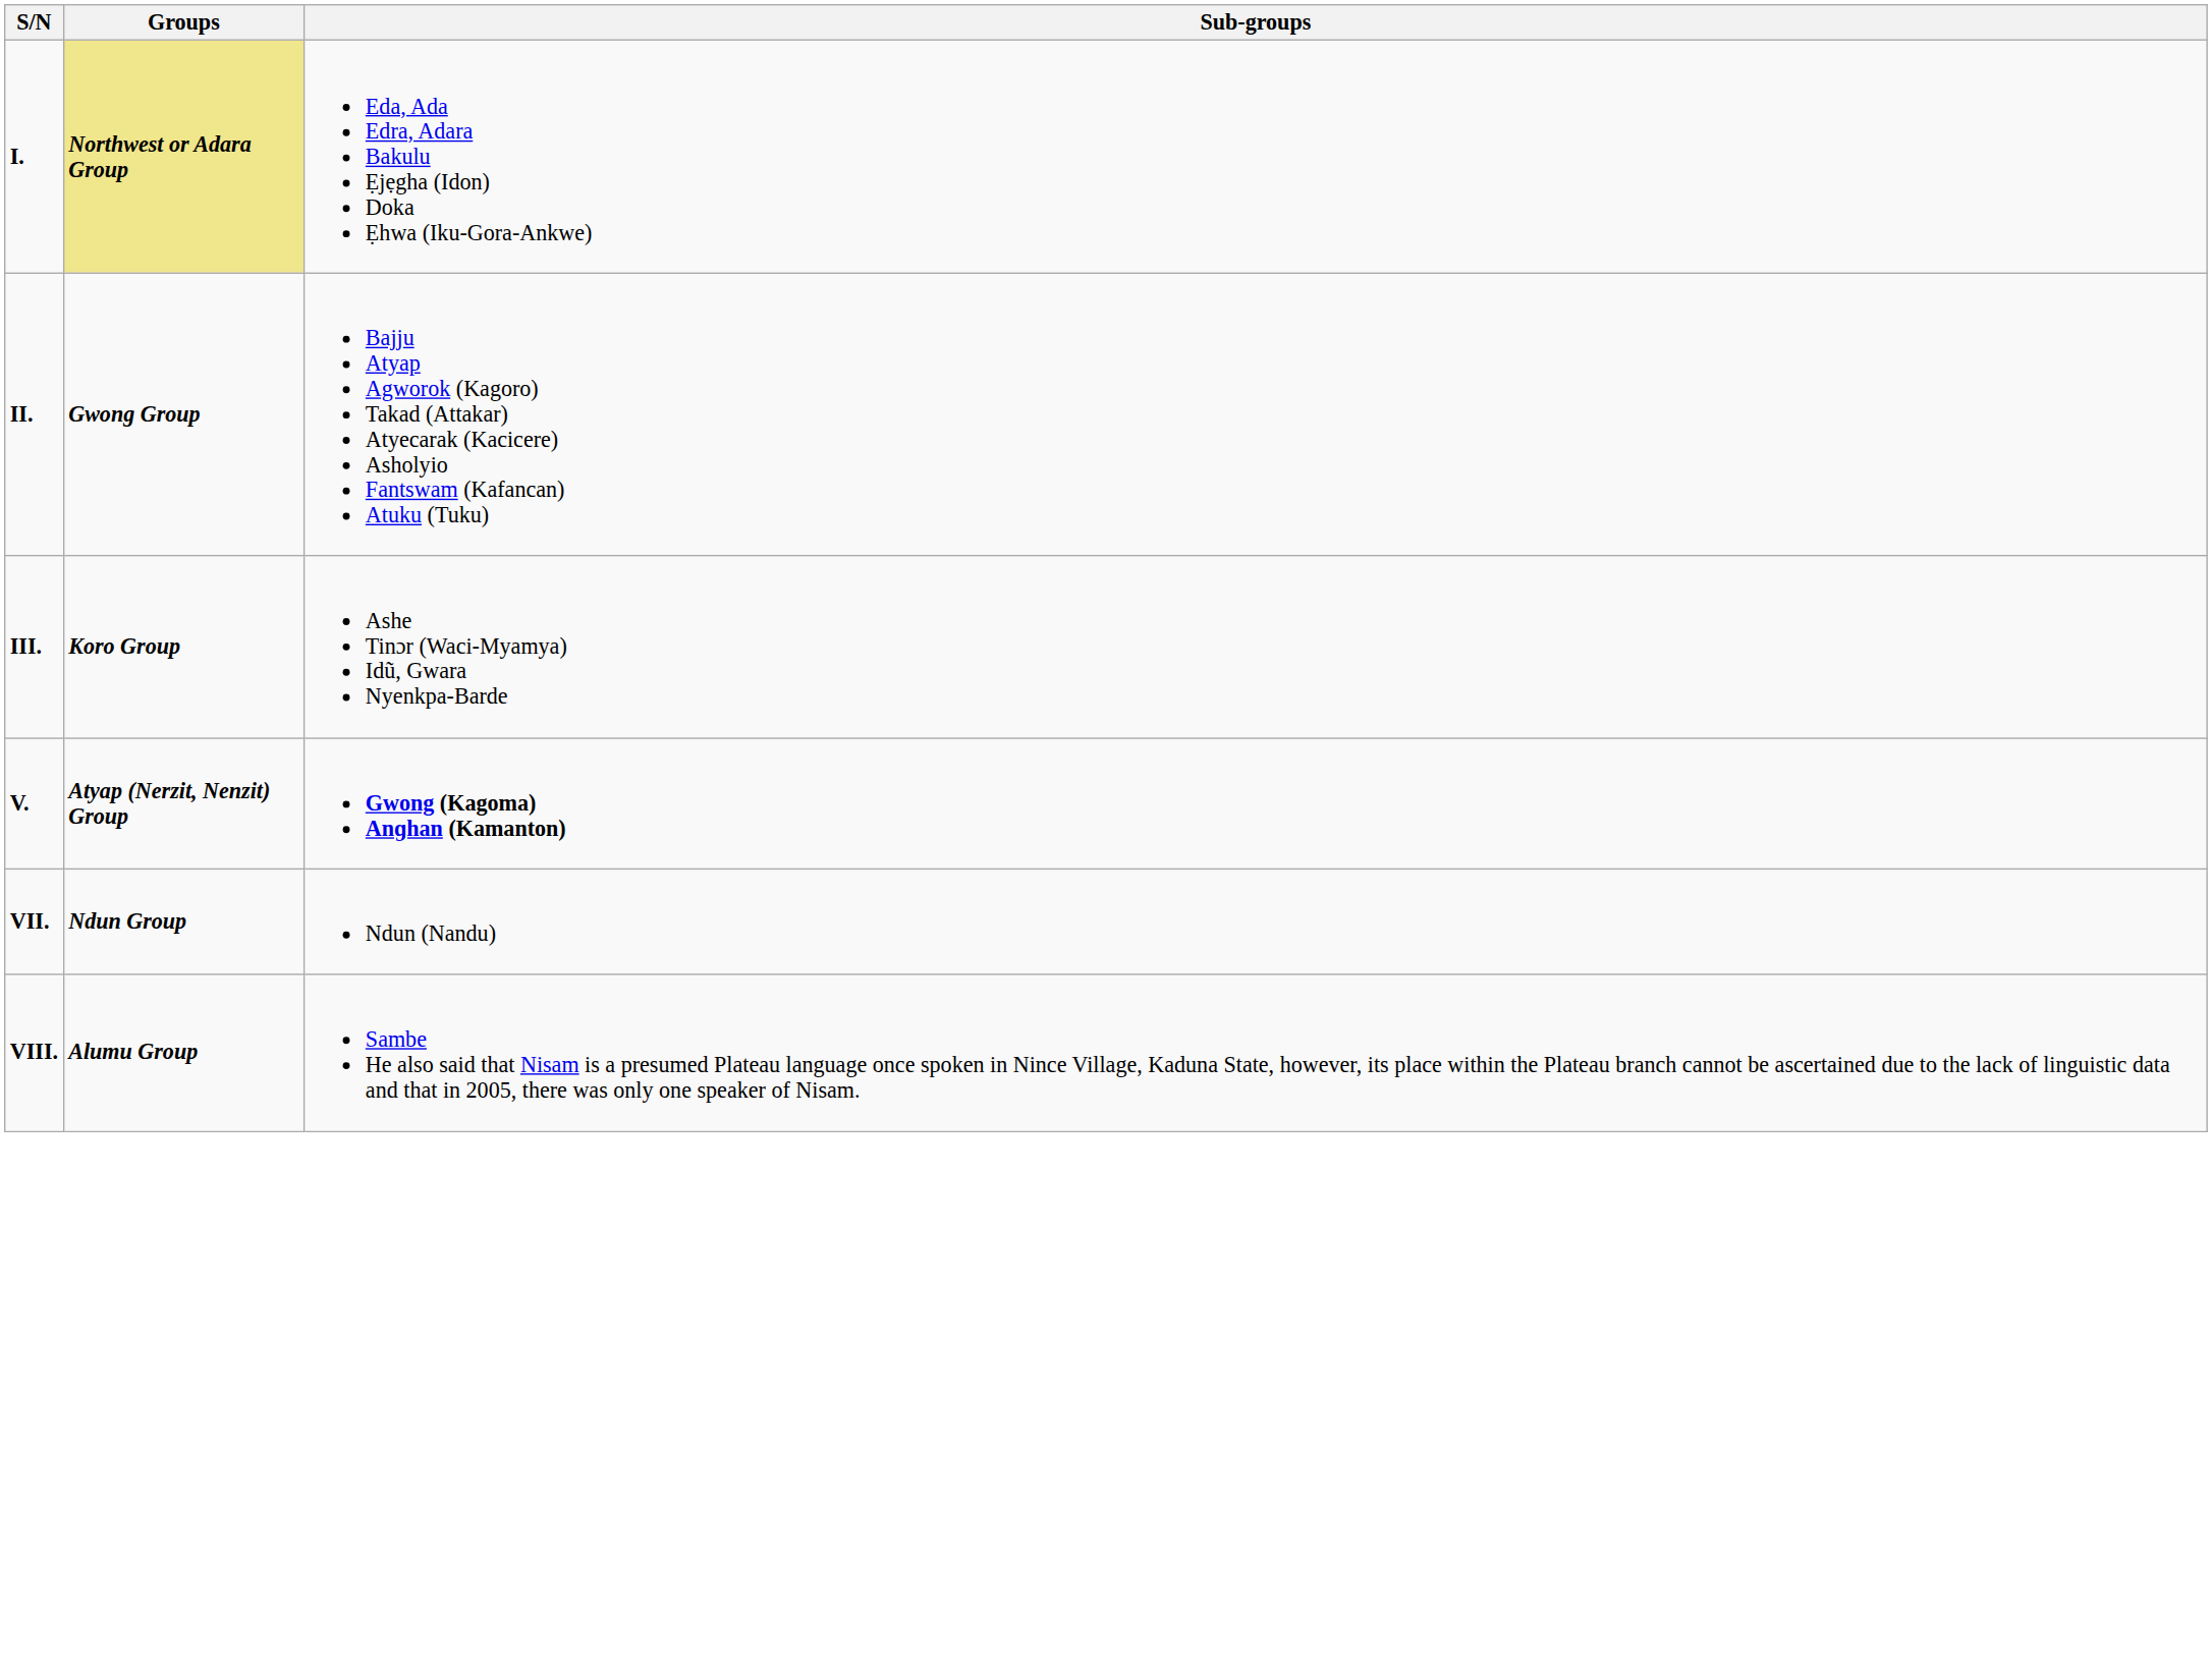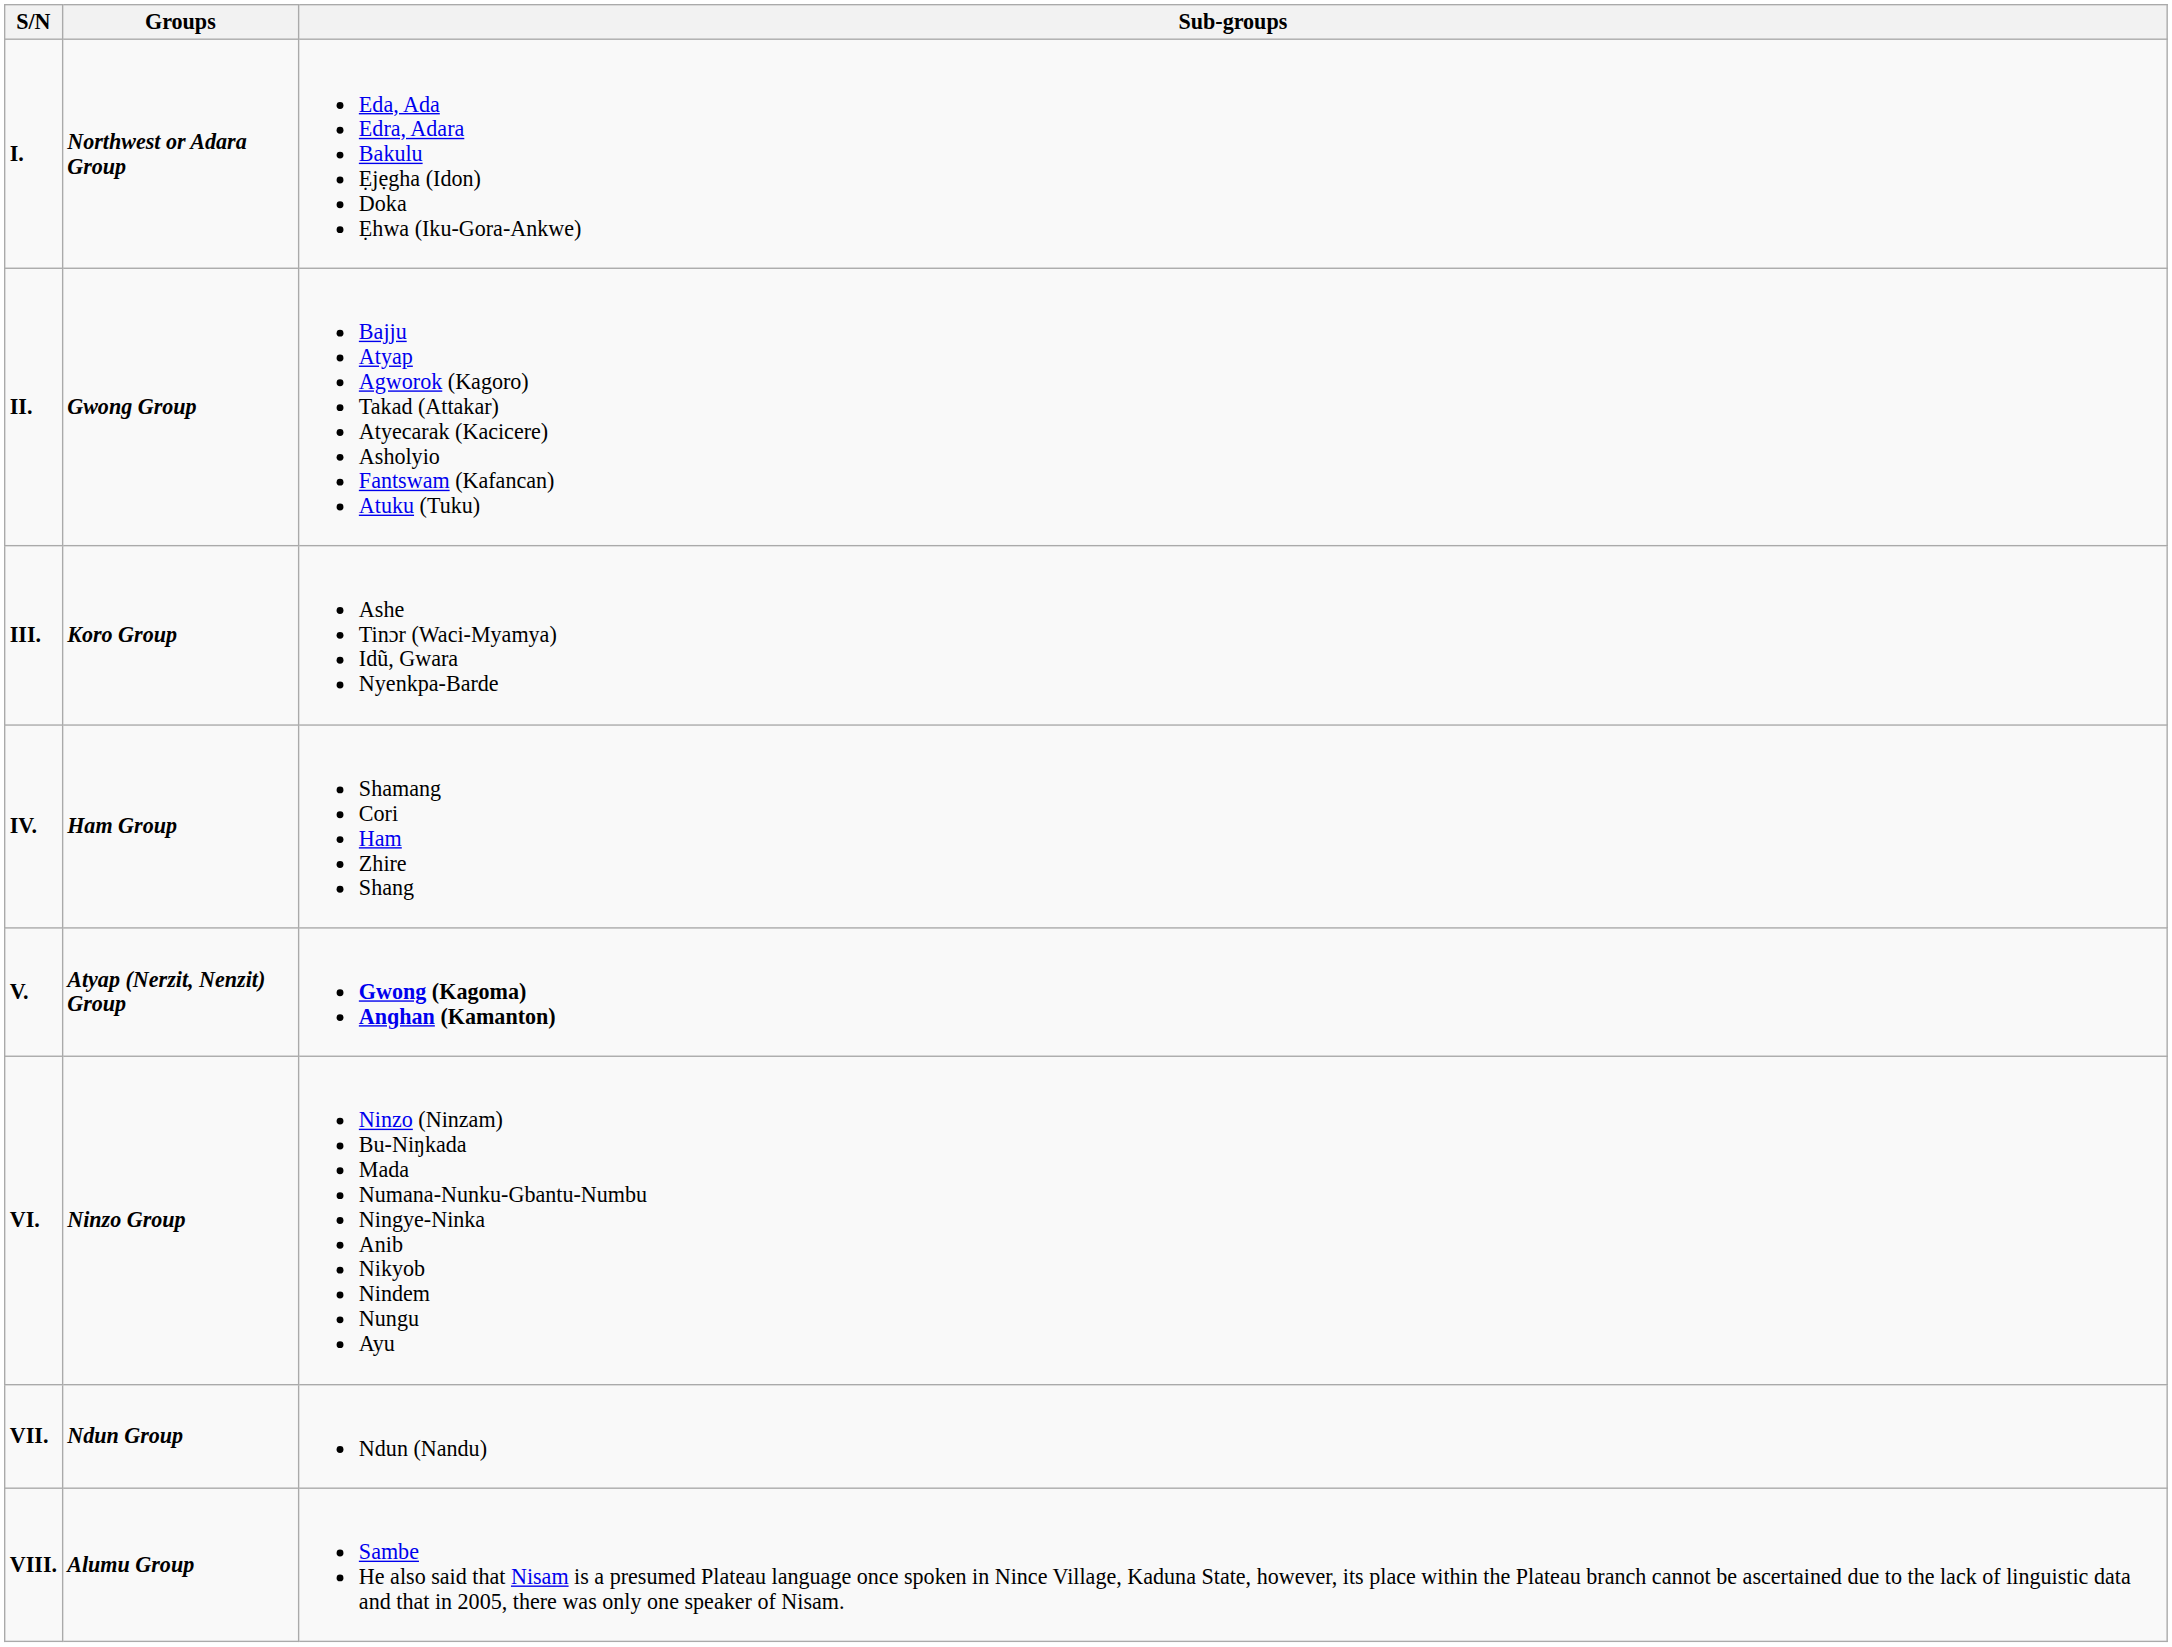I. | Groups: khaki background -> no background
+ row: IV. | Ham Group | Shamang Cori Ham Zhire Shang
+ row: VI. | Ninzo Group | Ninzo (Ninzam) Bu-Niŋkada Mada Numana-Nunku-Gbantu-Numbu Ningye-Ninka Anib Nikyob Nindem Nungu Ayu
